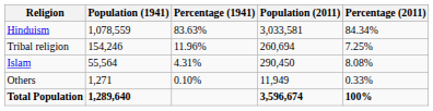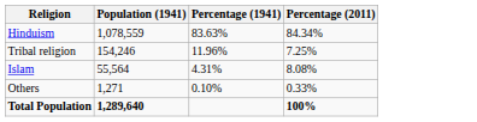- column: Population (2011) | 3,033,581 | 260,694 | 290,450 | 11,949 | 3,596,674
